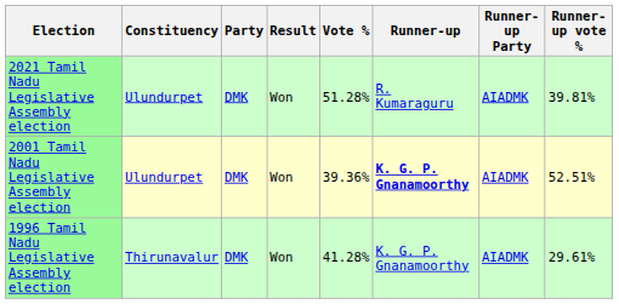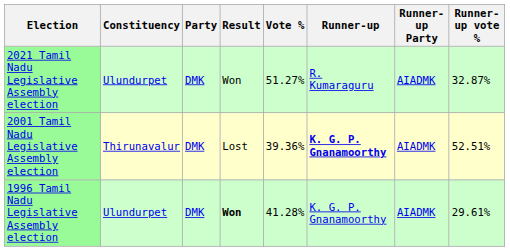2021 Tamil Nadu Legislative Assembly election | Vote %: 51.28% -> 51.27%
2021 Tamil Nadu Legislative Assembly election | Runner-up vote %: 39.81% -> 32.87%
2001 Tamil Nadu Legislative Assembly election | Constituency: Ulundurpet -> Thirunavalur
2001 Tamil Nadu Legislative Assembly election | Result: Won -> Lost
1996 Tamil Nadu Legislative Assembly election | Constituency: Thirunavalur -> Ulundurpet
1996 Tamil Nadu Legislative Assembly election | Result: normal -> bold
